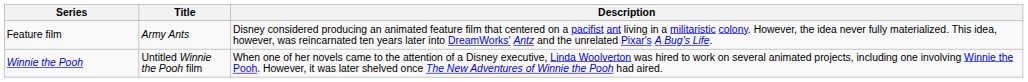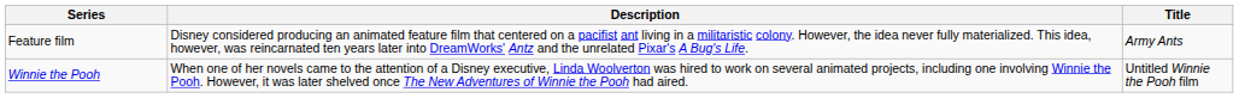columns swapped: Title <-> Description
